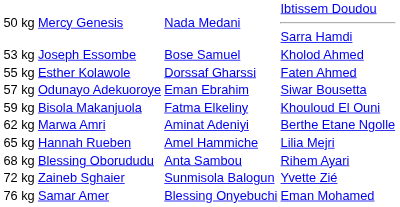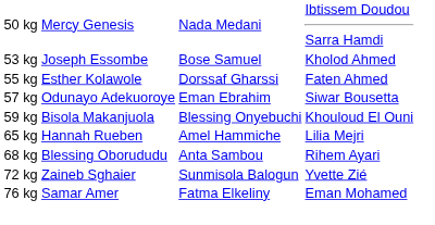59 kg | column 3: Fatma Elkeliny -> Blessing Onyebuchi
- row: 62 kg | Marwa Amri | Aminat Adeniyi | Berthe Etane Ngolle
76 kg | column 3: Blessing Onyebuchi -> Fatma Elkeliny
